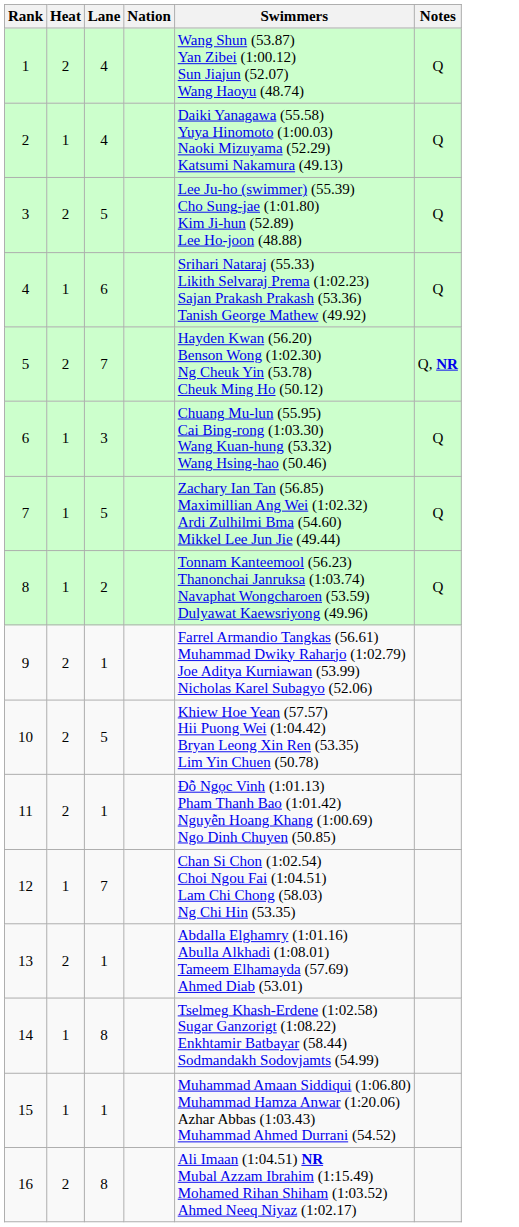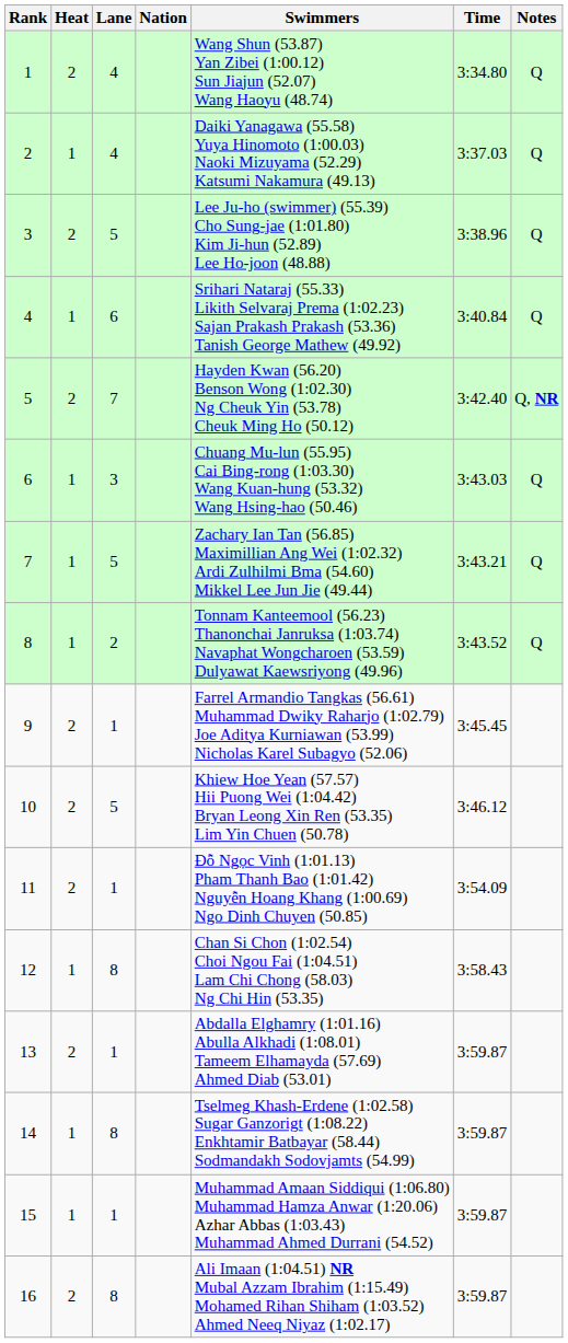+ column: Time | 3:34.80 | 3:37.03 | 3:38.96 | 3:40.84 | 3:42.40 | 3:43.03 | 3:43.21 | 3:43.52 | 3:45.45 | 3:46.12 | 3:54.09 | 3:58.43 | 3:59.87 | 3:59.87 | 3:59.87 | 3:59.87
12 | Lane: 7 -> 8
